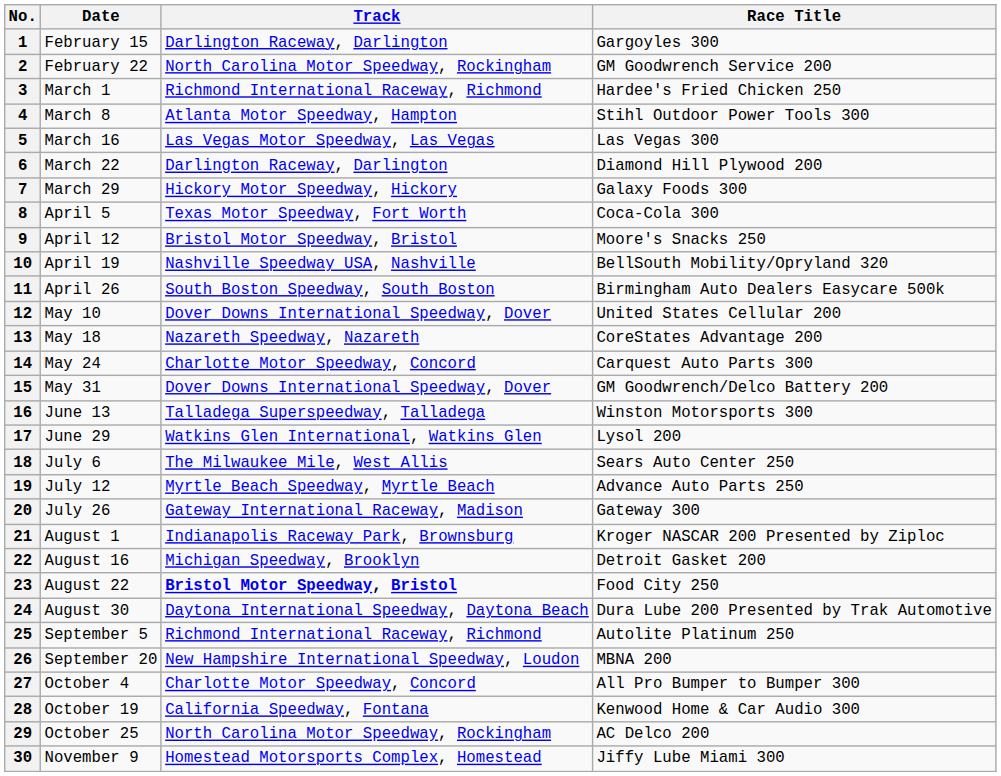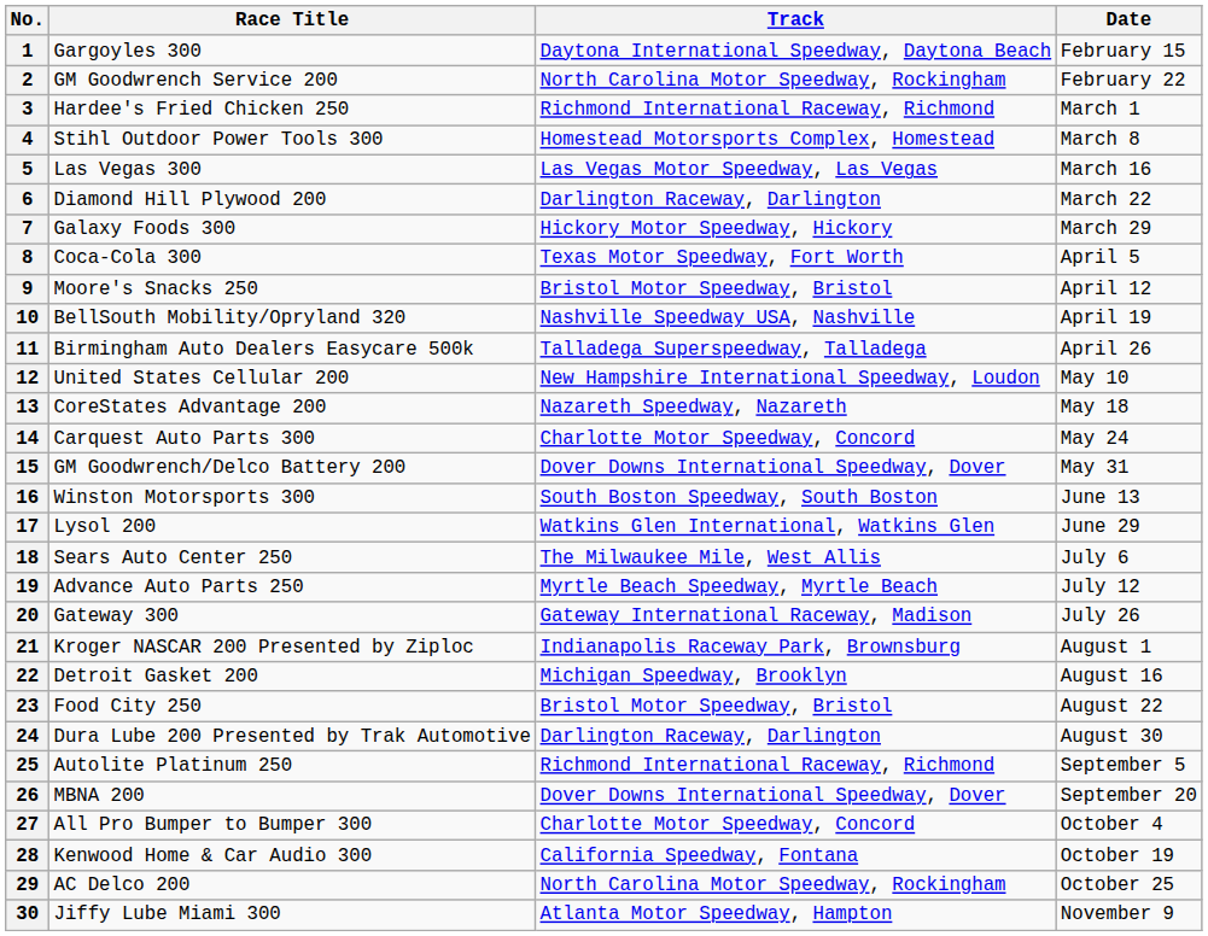columns swapped: Race Title <-> Date
1 | Track: Darlington Raceway, Darlington -> Daytona International Speedway, Daytona Beach
4 | Track: Atlanta Motor Speedway, Hampton -> Homestead Motorsports Complex, Homestead
11 | Track: South Boston Speedway, South Boston -> Talladega Superspeedway, Talladega
12 | Track: Dover Downs International Speedway, Dover -> New Hampshire International Speedway, Loudon
16 | Track: Talladega Superspeedway, Talladega -> South Boston Speedway, South Boston
23 | Track: bold -> normal
24 | Track: Daytona International Speedway, Daytona Beach -> Darlington Raceway, Darlington
26 | Track: New Hampshire International Speedway, Loudon -> Dover Downs International Speedway, Dover
30 | Track: Homestead Motorsports Complex, Homestead -> Atlanta Motor Speedway, Hampton
